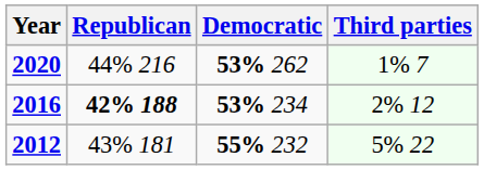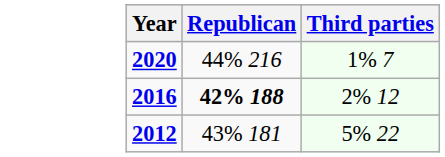- column: Democratic | 53% 262 | 53% 234 | 55% 232
